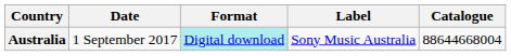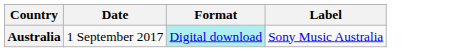- column: Catalogue | 88644668004
